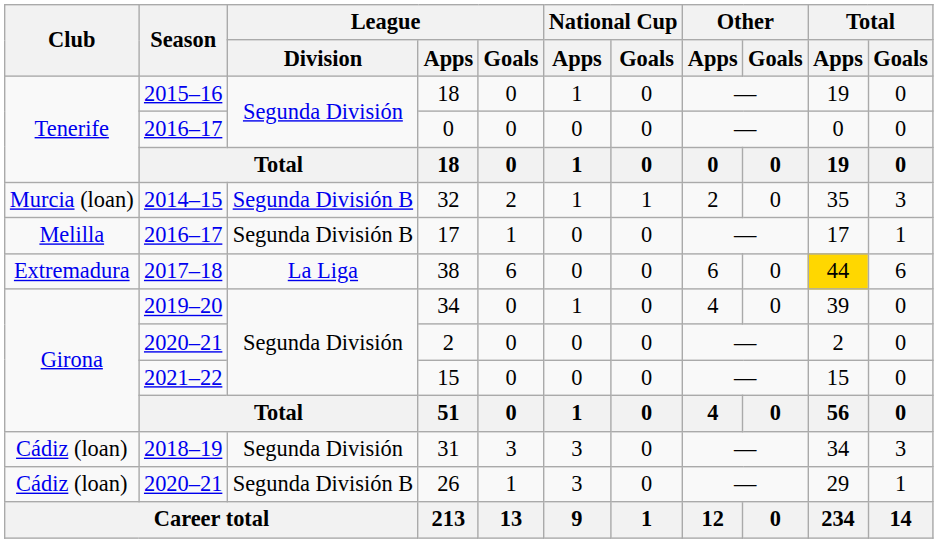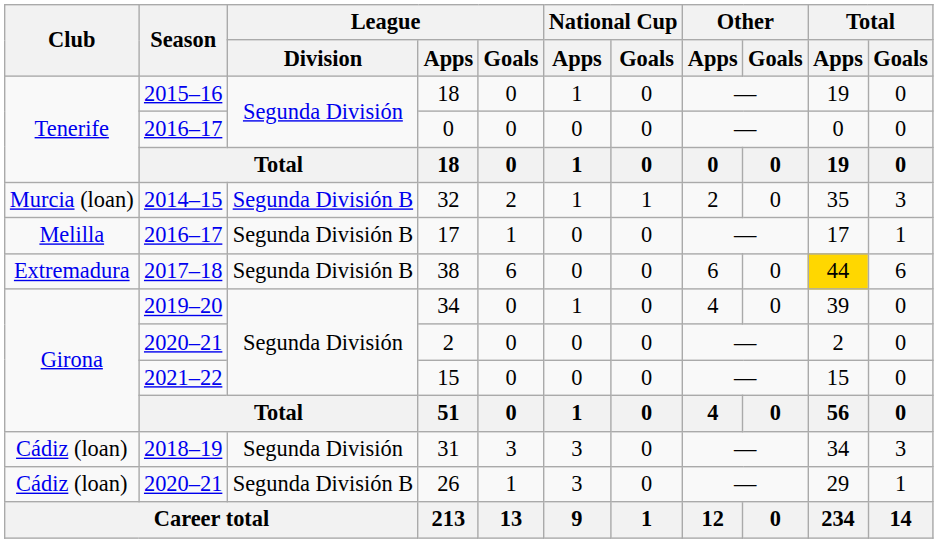38 | League / Division: La Liga -> Segunda División B
